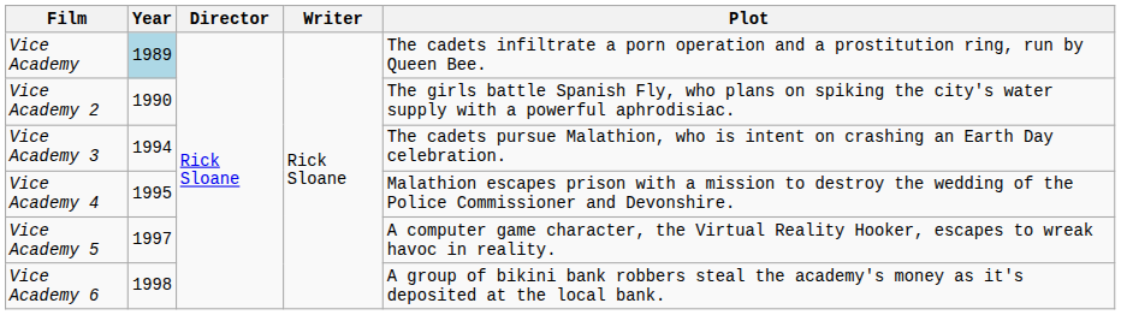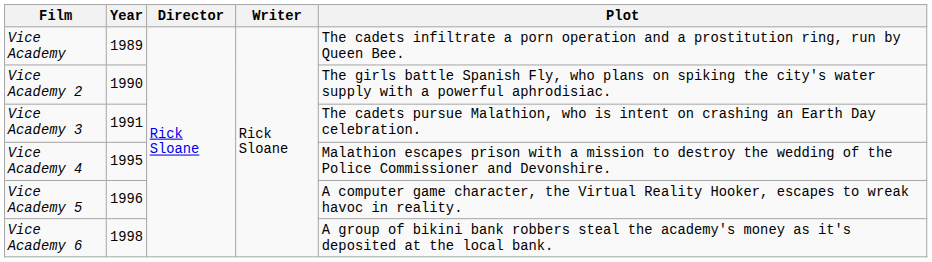Vice Academy | Year: lightblue background -> no background
Vice Academy 3 | Year: 1994 -> 1991
Vice Academy 5 | Year: 1997 -> 1996
